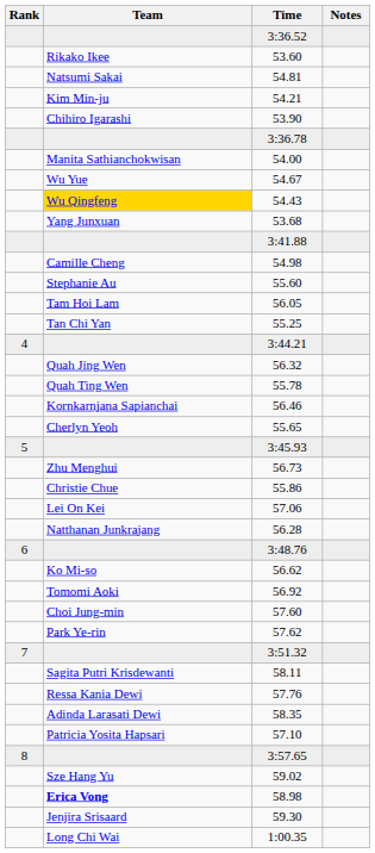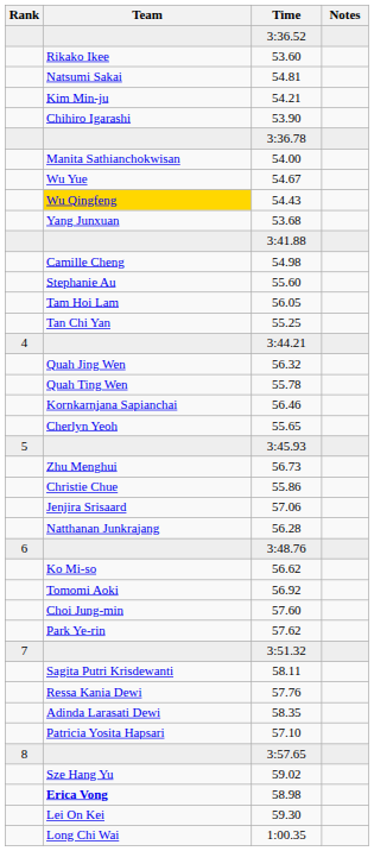57.06 | Team: Lei On Kei -> Jenjira Srisaard
59.30 | Team: Jenjira Srisaard -> Lei On Kei
